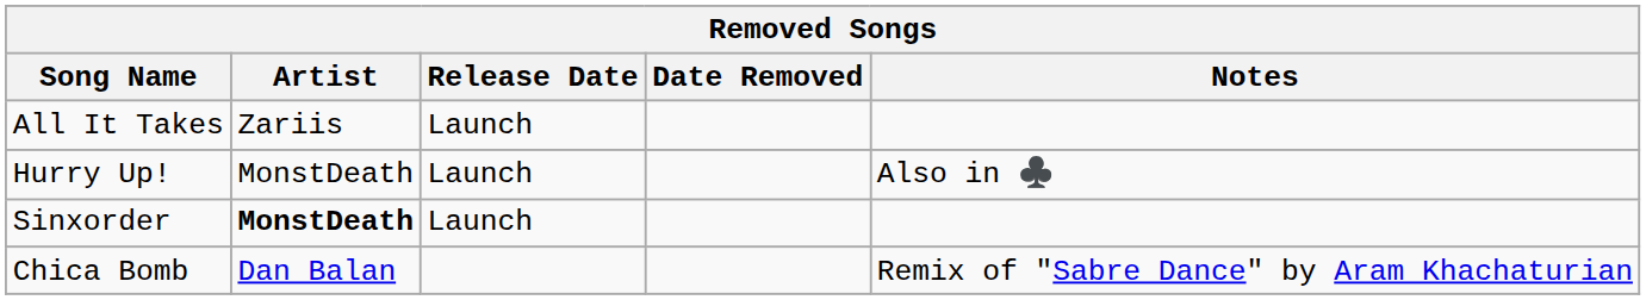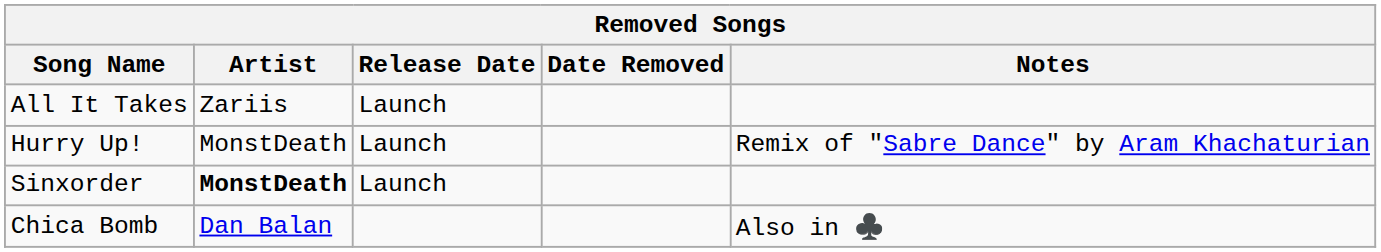Hurry Up! | Notes: Also in ♣️ -> Remix of "Sabre Dance" by Aram Khachaturian
Chica Bomb | Notes: Remix of "Sabre Dance" by Aram Khachaturian -> Also in ♣️
